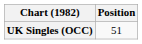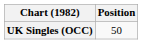UK Singles (OCC) | Position: 51 -> 50
